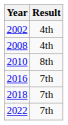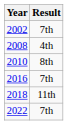2002 | Result: 4th -> 7th
2018 | Result: 7th -> 11th
